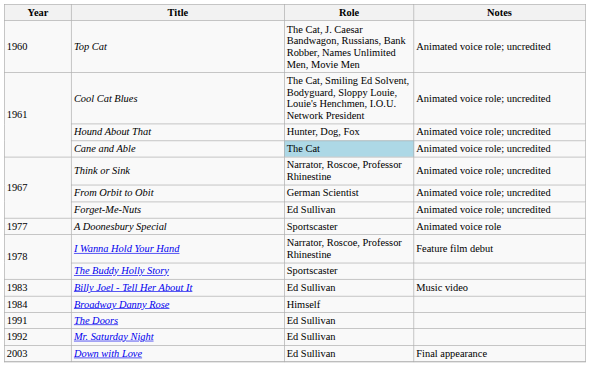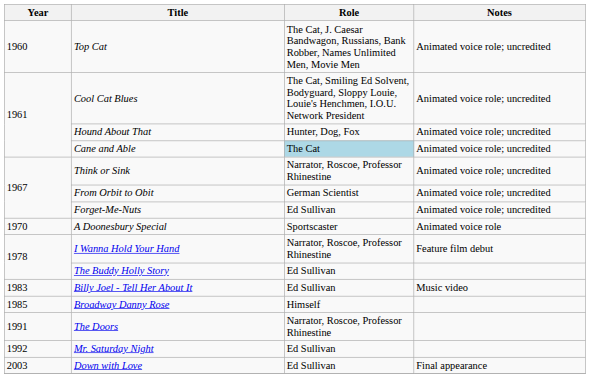A Doonesbury Special | Year: 1977 -> 1970
The Buddy Holly Story | Role: Sportscaster -> Ed Sullivan
Broadway Danny Rose | Year: 1984 -> 1985
The Doors | Role: Ed Sullivan -> Narrator, Roscoe, Professor Rhinestine
